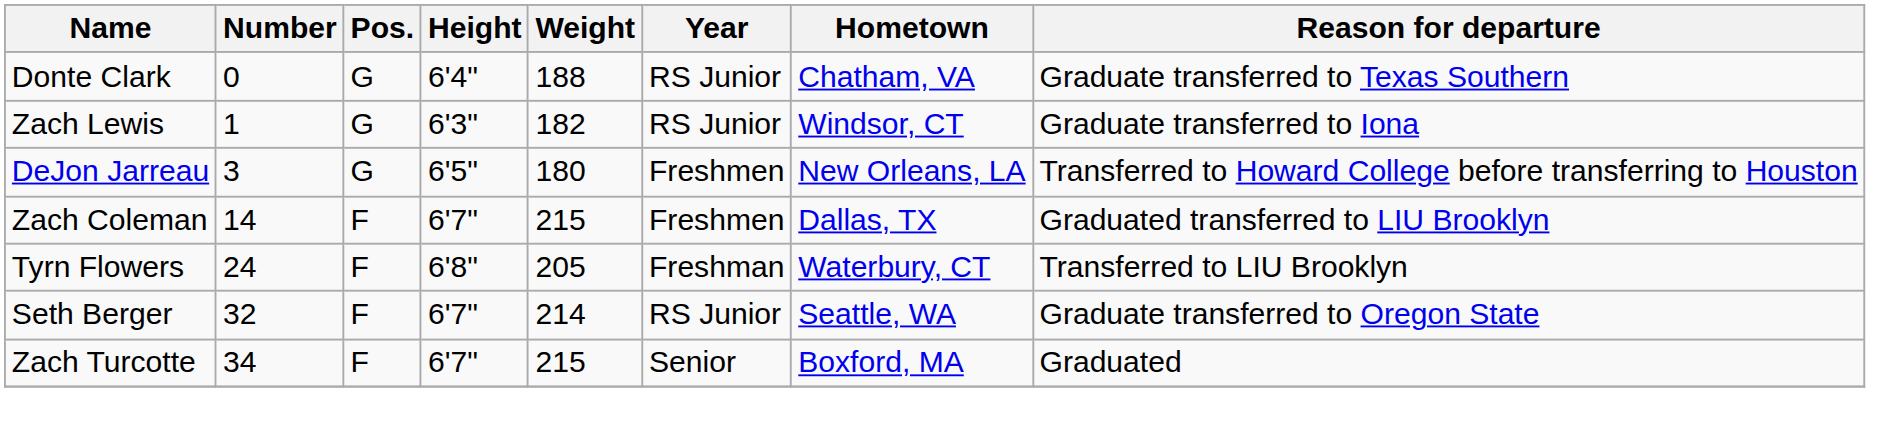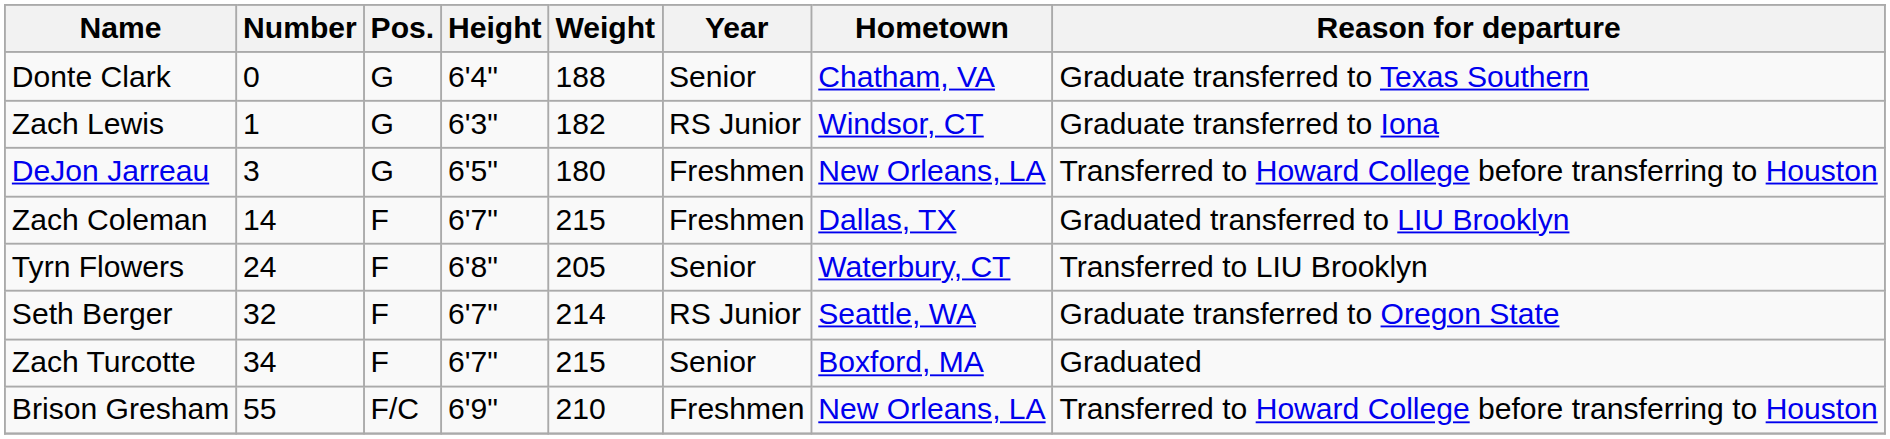Donte Clark | Year: RS Junior -> Senior
Tyrn Flowers | Year: Freshman -> Senior
+ row: Brison Gresham | 55 | F/C | 6'9" | 210 | Freshmen | New Orleans, LA | Transferred to Howard College before transferring to Houston
